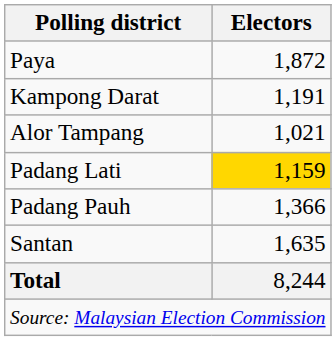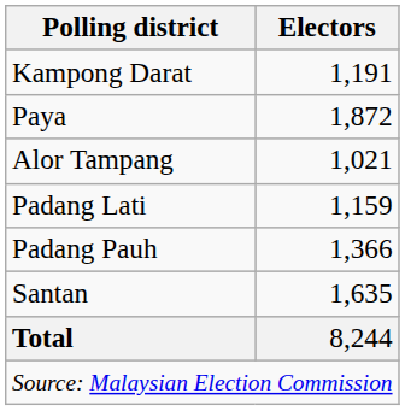rows swapped: Kampong Darat <-> Paya
Padang Lati | Electors: gold background -> no background
